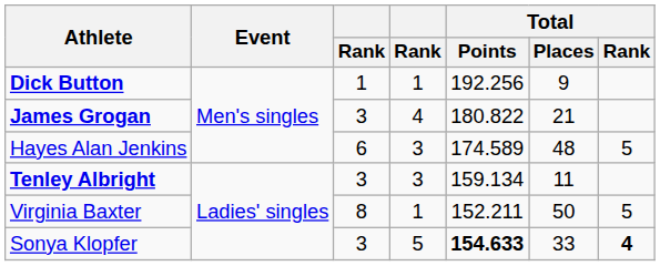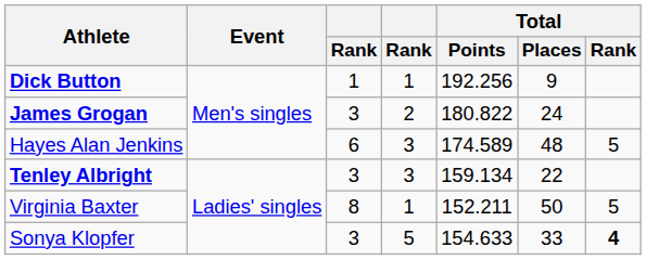James Grogan | column 4: 4 -> 2
James Grogan | Total / Places: 21 -> 24
Tenley Albright | Total / Places: 11 -> 22
Sonya Klopfer | Total / Points: bold -> normal
